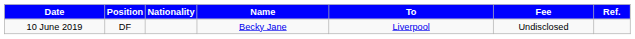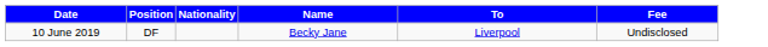- column: Ref.
